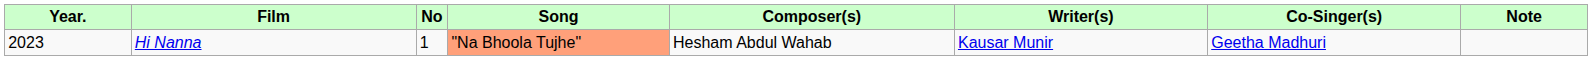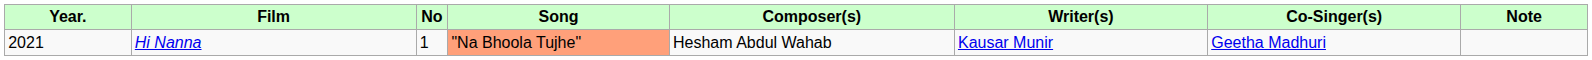Hi Nanna | Year.: 2023 -> 2021
